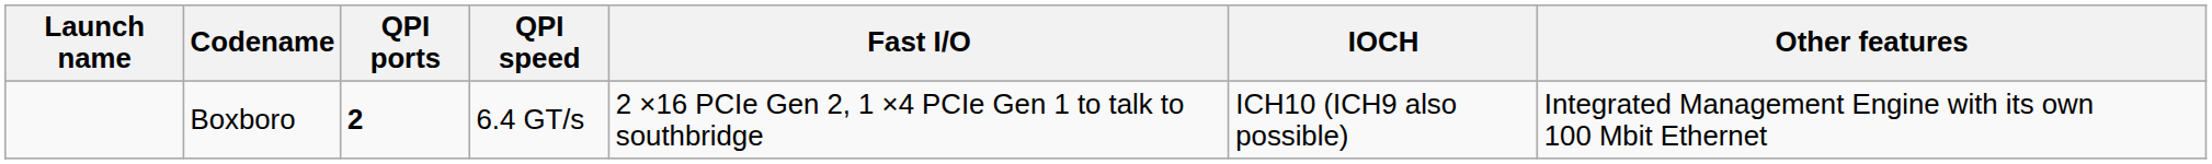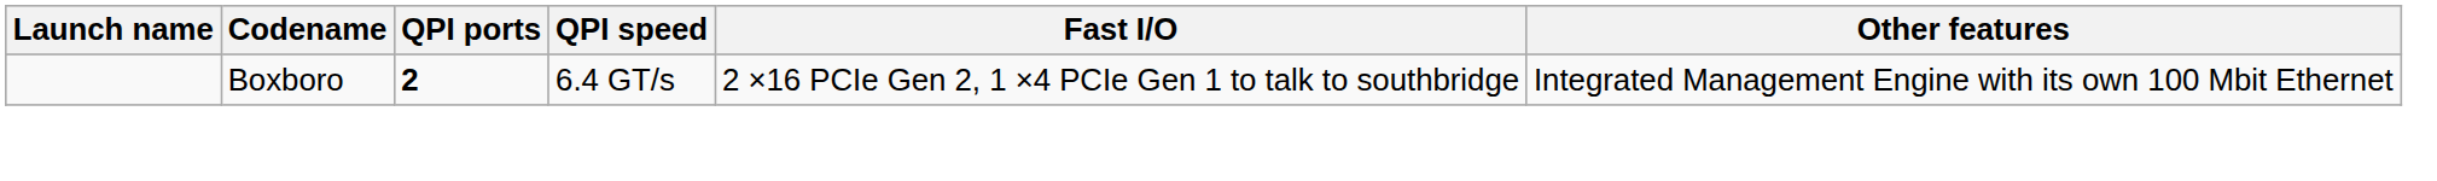- column: IOCH | ICH10 (ICH9 also possible)
